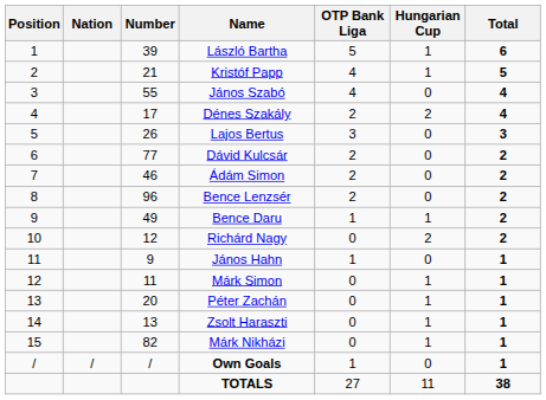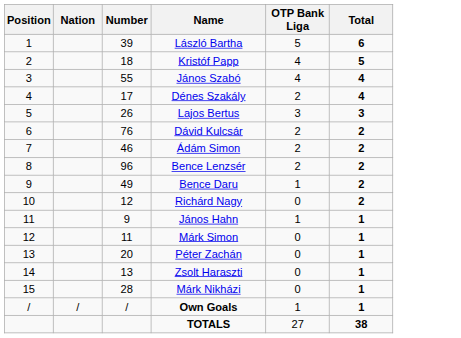- column: Hungarian Cup | 1 | 1 | 0 | 2 | 0 | 0 | 0 | 0 | 1 | 2 | 0 | 1 | 1 | 1 | 1 | 0 | 11
Kristóf Papp | Number: 21 -> 18
Dávid Kulcsár | Number: 77 -> 76
Márk Nikházi | Number: 82 -> 28
